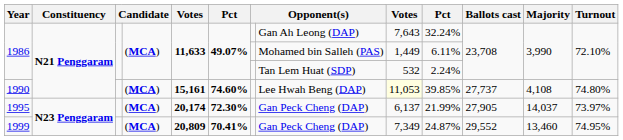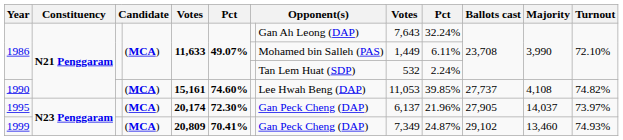1990 | column 9: lightyellow background -> no background
1990 | Turnout: 74.80% -> 74.82%
1995 | column 10: 21.99% -> 21.96%
1999 | Ballots cast: 29,552 -> 29,102
1999 | Turnout: 74.95% -> 74.93%
